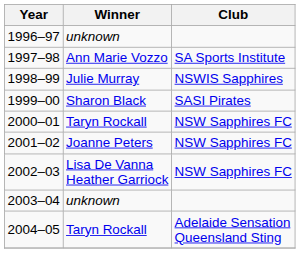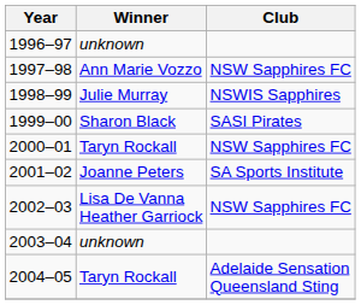1997–98 | Club: SA Sports Institute -> NSW Sapphires FC
2001–02 | Club: NSW Sapphires FC -> SA Sports Institute
